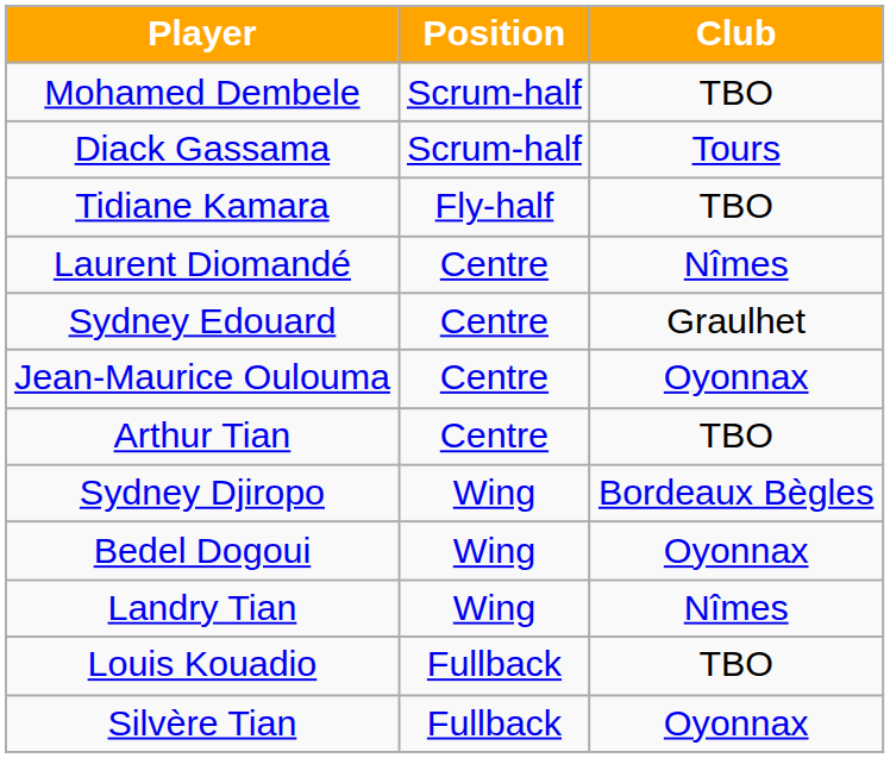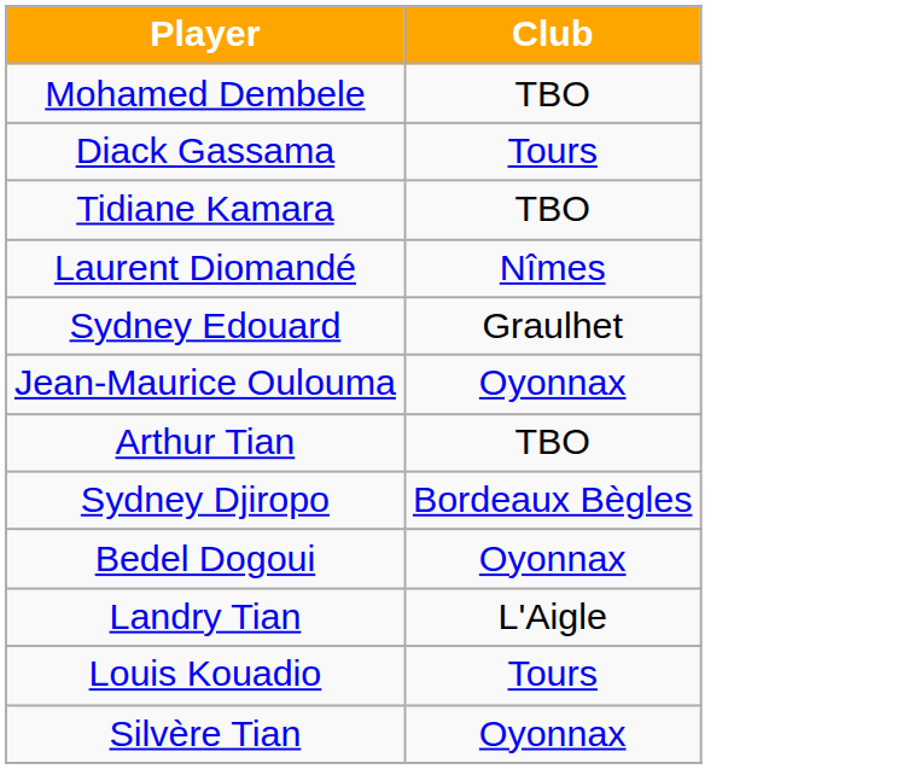- column: Position | Scrum-half | Scrum-half | Fly-half | Centre | Centre | Centre | Centre | Wing | Wing | Wing | Fullback | Fullback
Landry Tian | Club: Nîmes -> L'Aigle
Louis Kouadio | Club: TBO -> Tours
